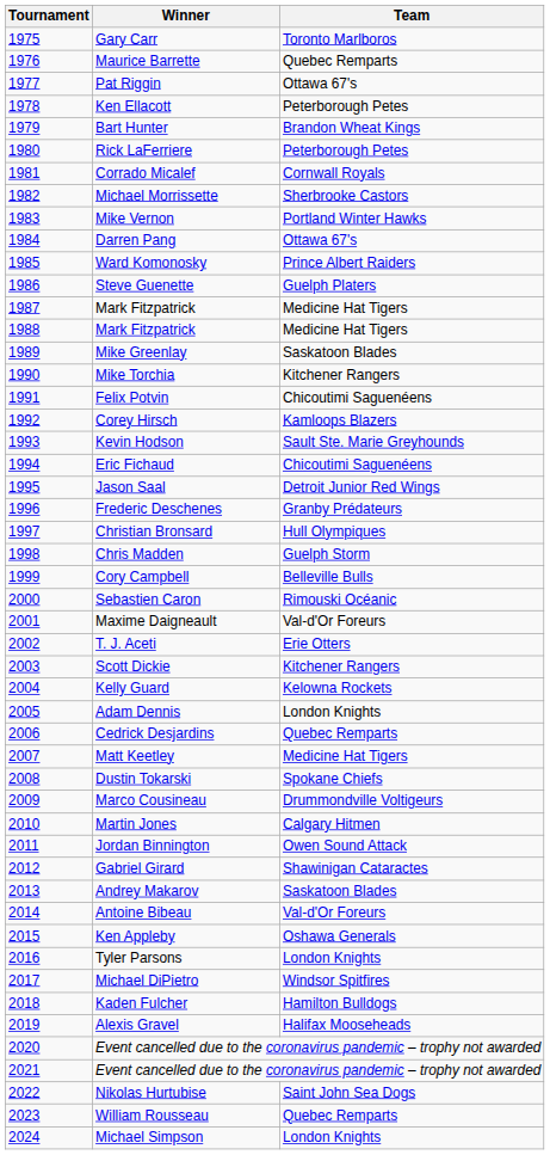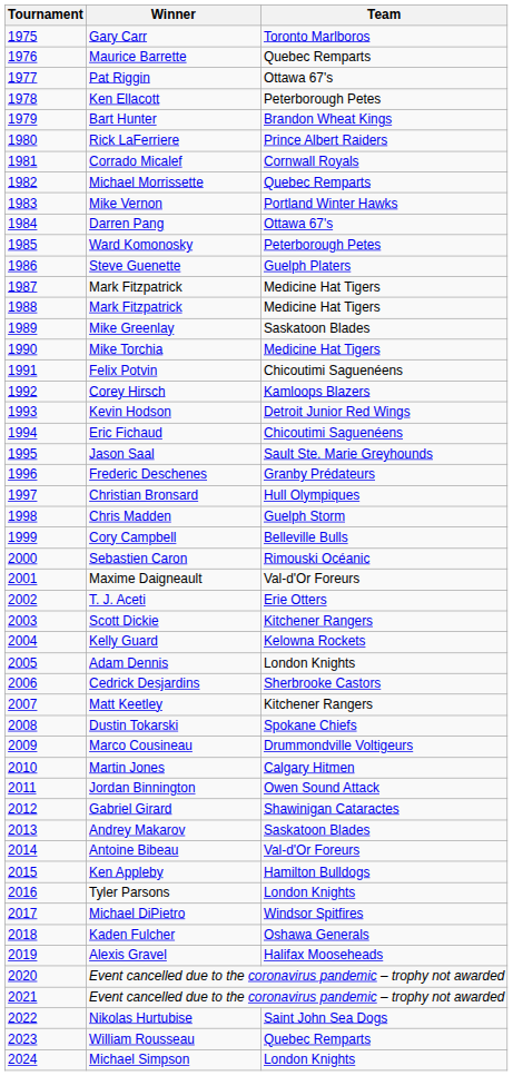Rick LaFerriere | Team: Peterborough Petes -> Prince Albert Raiders
Michael Morrissette | Team: Sherbrooke Castors -> Quebec Remparts
Ward Komonosky | Team: Prince Albert Raiders -> Peterborough Petes
Mike Torchia | Team: Kitchener Rangers -> Medicine Hat Tigers
Kevin Hodson | Team: Sault Ste. Marie Greyhounds -> Detroit Junior Red Wings
Jason Saal | Team: Detroit Junior Red Wings -> Sault Ste. Marie Greyhounds
Cedrick Desjardins | Team: Quebec Remparts -> Sherbrooke Castors
Matt Keetley | Team: Medicine Hat Tigers -> Kitchener Rangers
Ken Appleby | Team: Oshawa Generals -> Hamilton Bulldogs
Kaden Fulcher | Team: Hamilton Bulldogs -> Oshawa Generals
